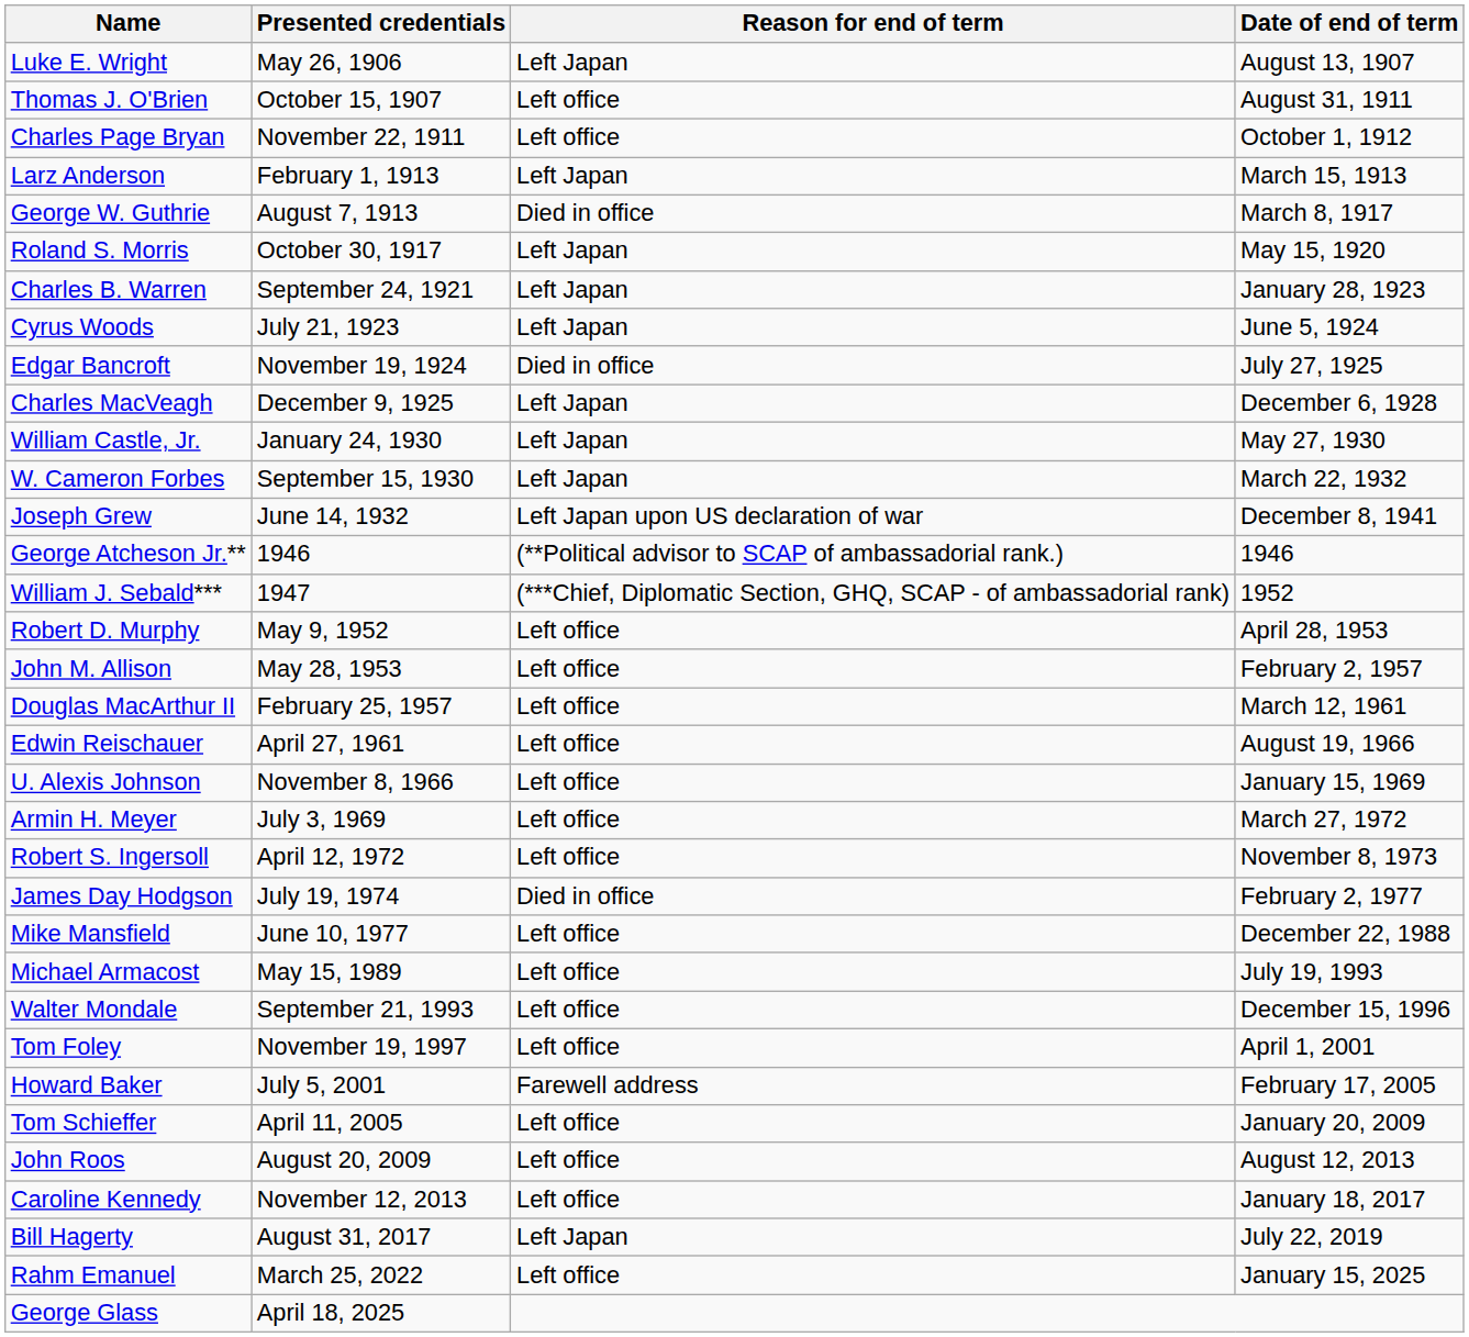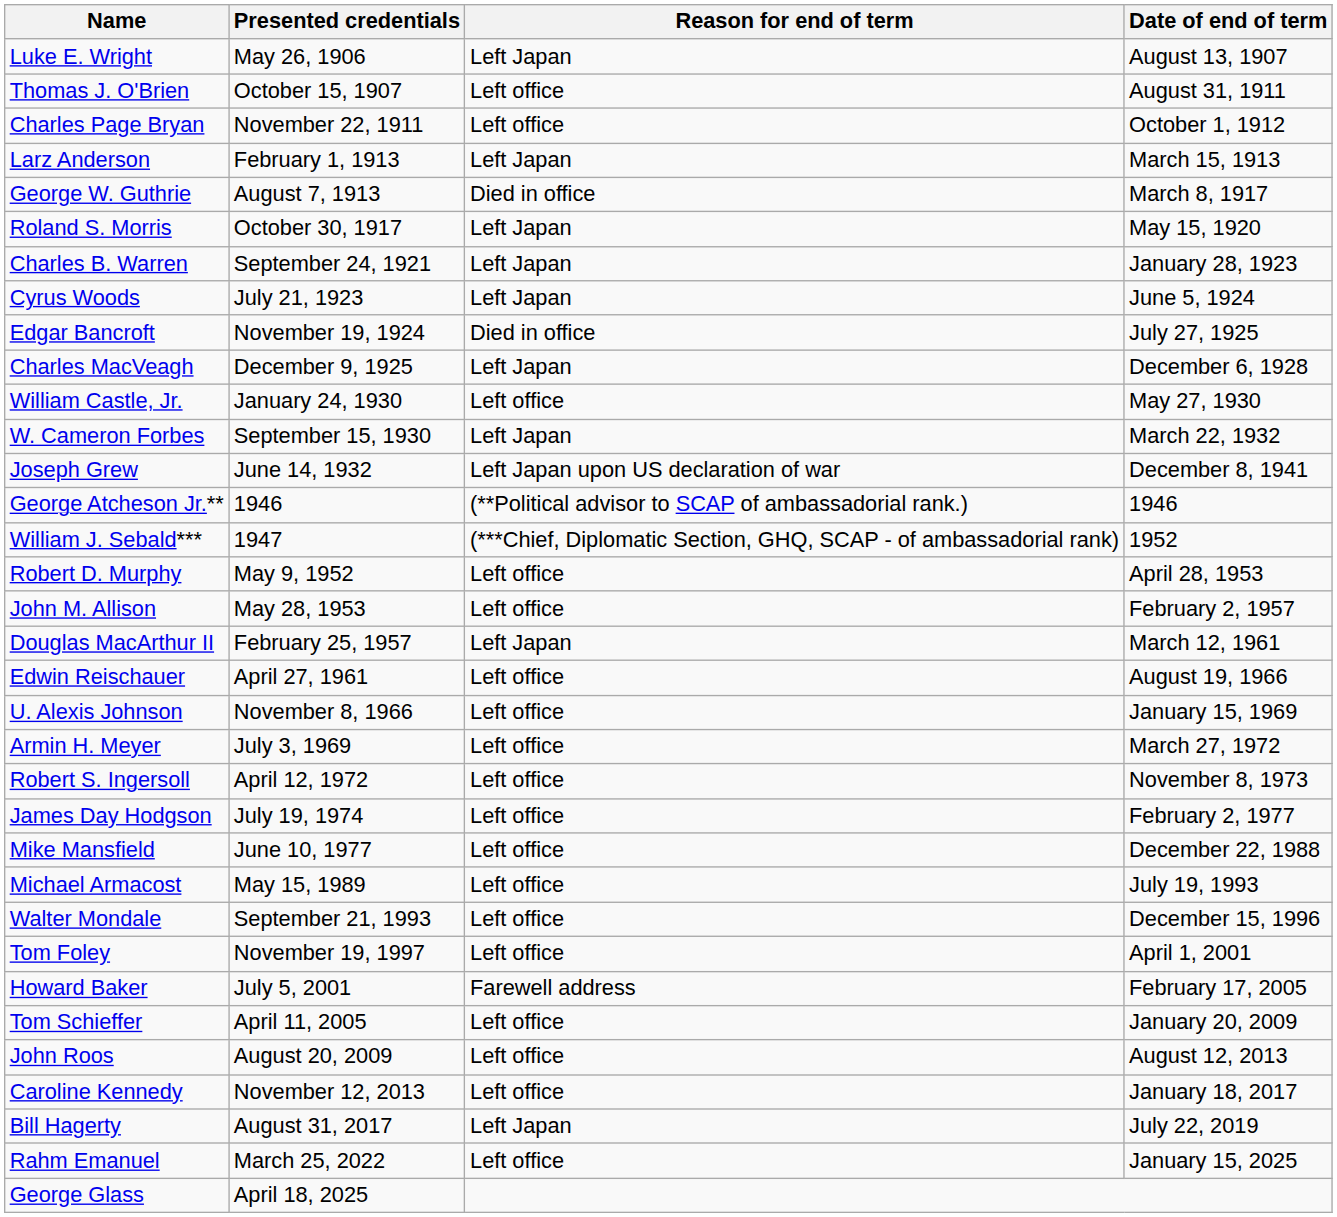William Castle, Jr. | Reason for end of term: Left Japan -> Left office
Douglas MacArthur II | Reason for end of term: Left office -> Left Japan
James Day Hodgson | Reason for end of term: Died in office -> Left office
